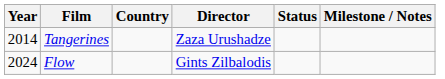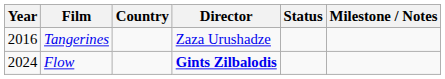Tangerines | Year: 2014 -> 2016
Flow | Director: normal -> bold
